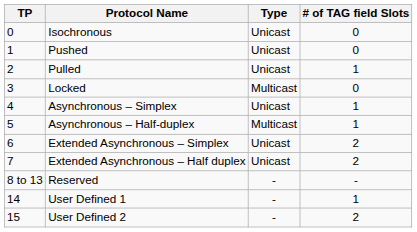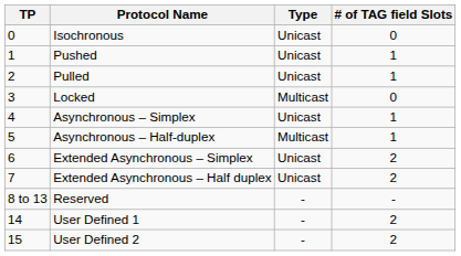Pushed | # of TAG field Slots: 0 -> 1
User Defined 1 | # of TAG field Slots: 1 -> 2
